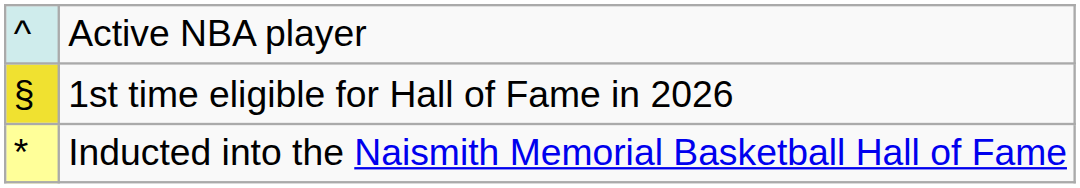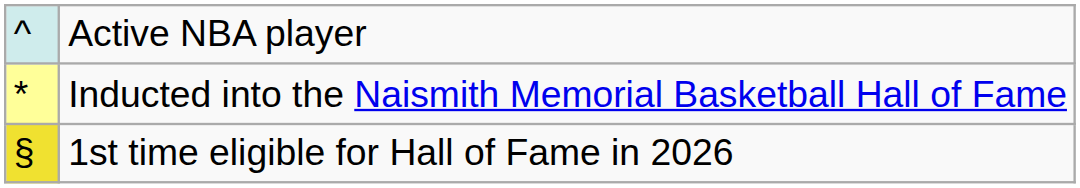rows swapped: Inducted into the Naismith Memorial Basketball Hall of Fame <-> 1st time eligible for Hall of Fame in 2026
